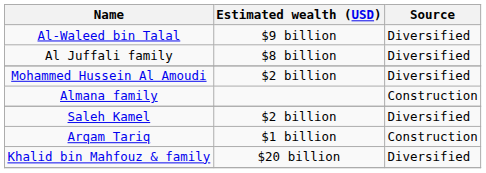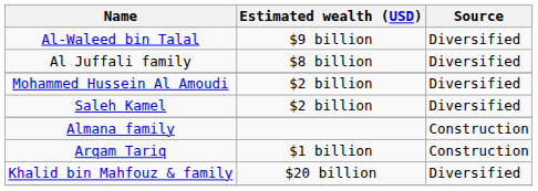rows swapped: Almana family <-> Saleh Kamel
